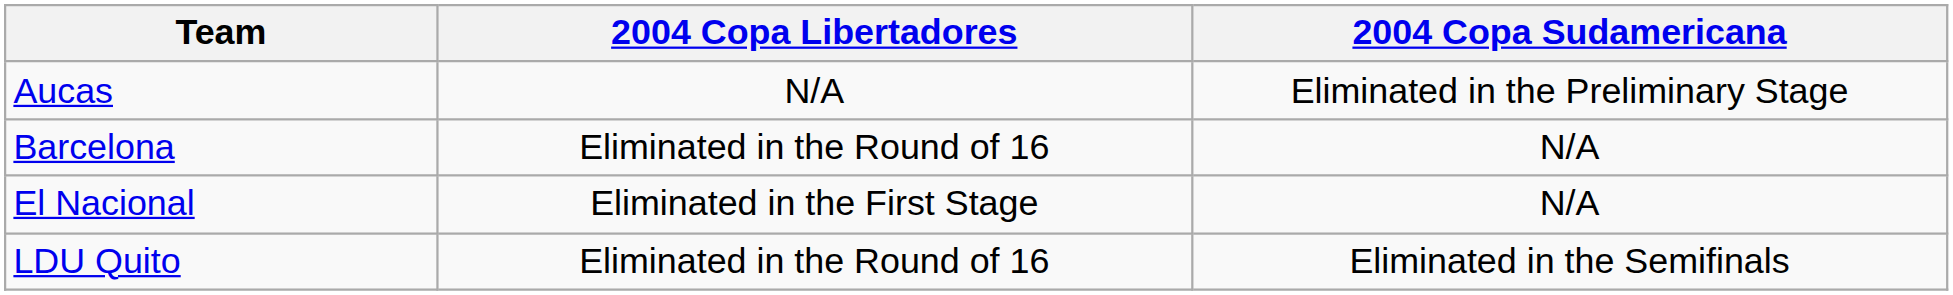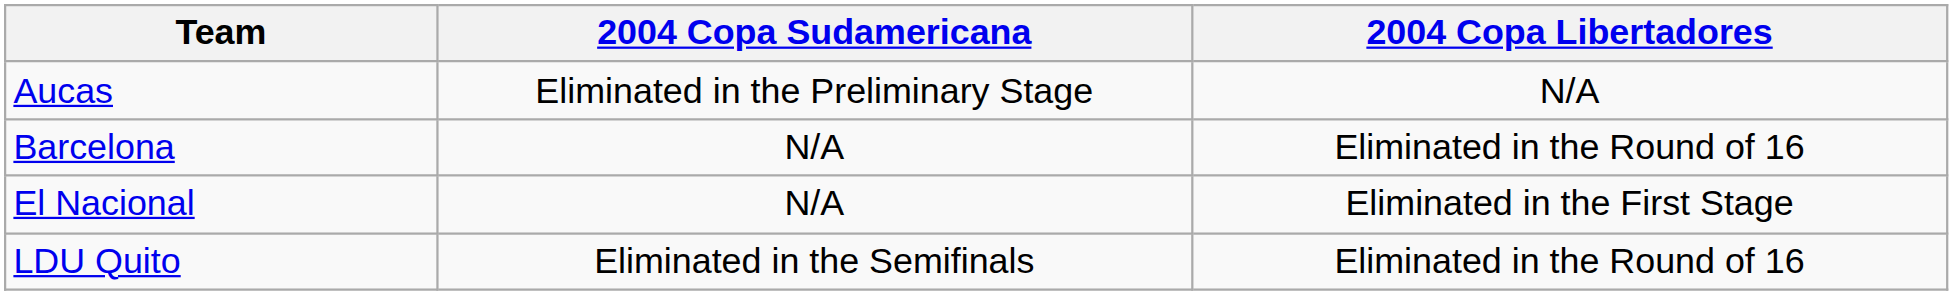columns swapped: 2004 Copa Libertadores <-> 2004 Copa Sudamericana
